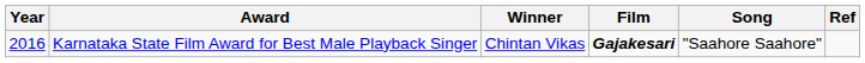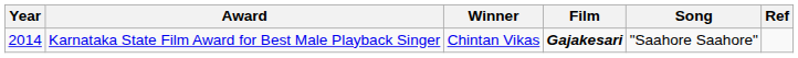Karnataka State Film Award for Best Male Playback Singer | Year: 2016 -> 2014
